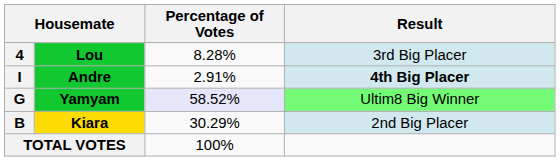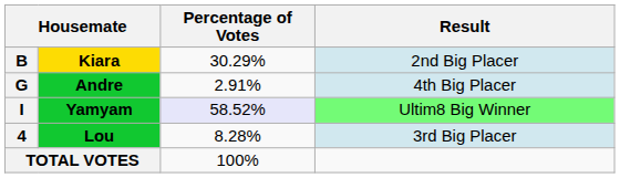rows swapped: Kiara <-> Lou
Andre | column 1: I -> G
Andre | Result: bold -> normal
Yamyam | column 1: G -> I
